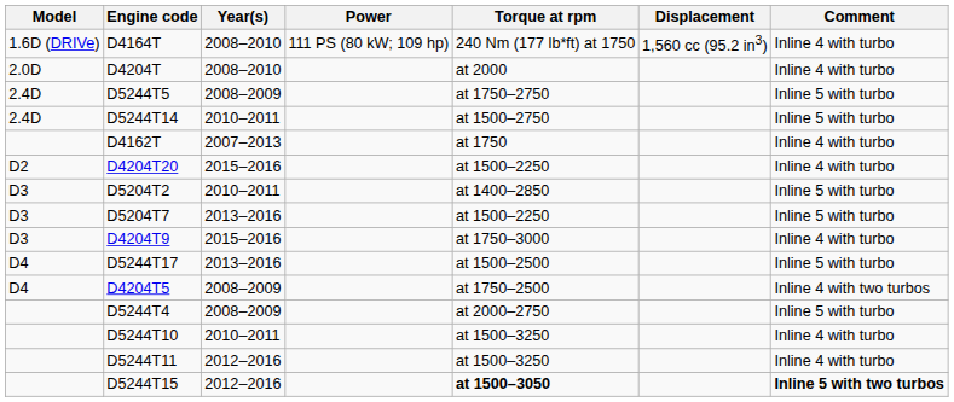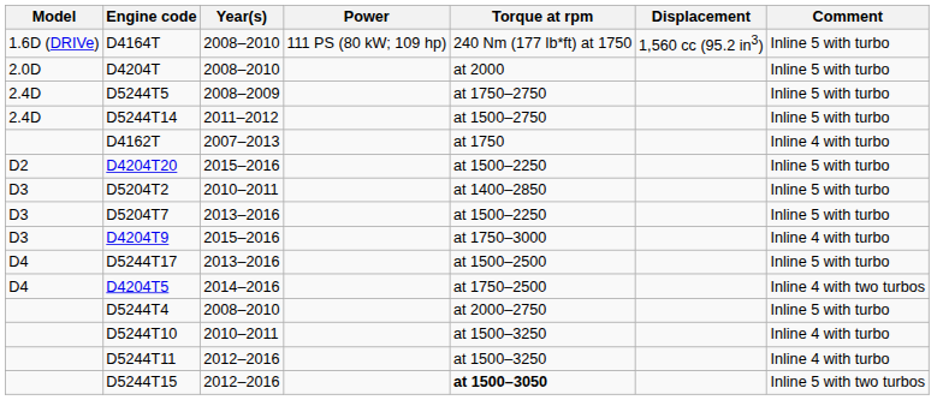D4164T | Comment: Inline 4 with turbo -> Inline 5 with turbo
D4204T | Comment: Inline 4 with turbo -> Inline 5 with turbo
D5244T14 | Year(s): 2010–2011 -> 2011–2012
D4204T20 | Comment: Inline 4 with turbo -> Inline 5 with turbo
D4204T5 | Year(s): 2008–2009 -> 2014–2016
D5244T4 | Year(s): 2008–2009 -> 2008–2010
D5244T15 | Comment: bold -> normal
